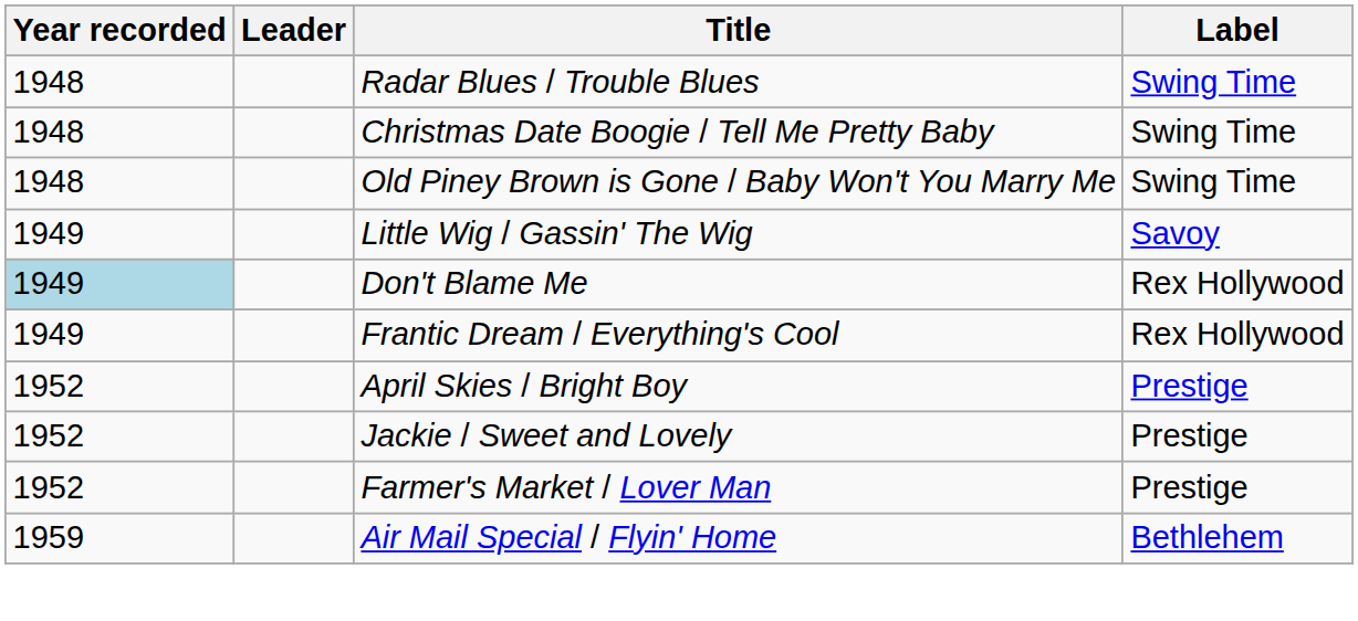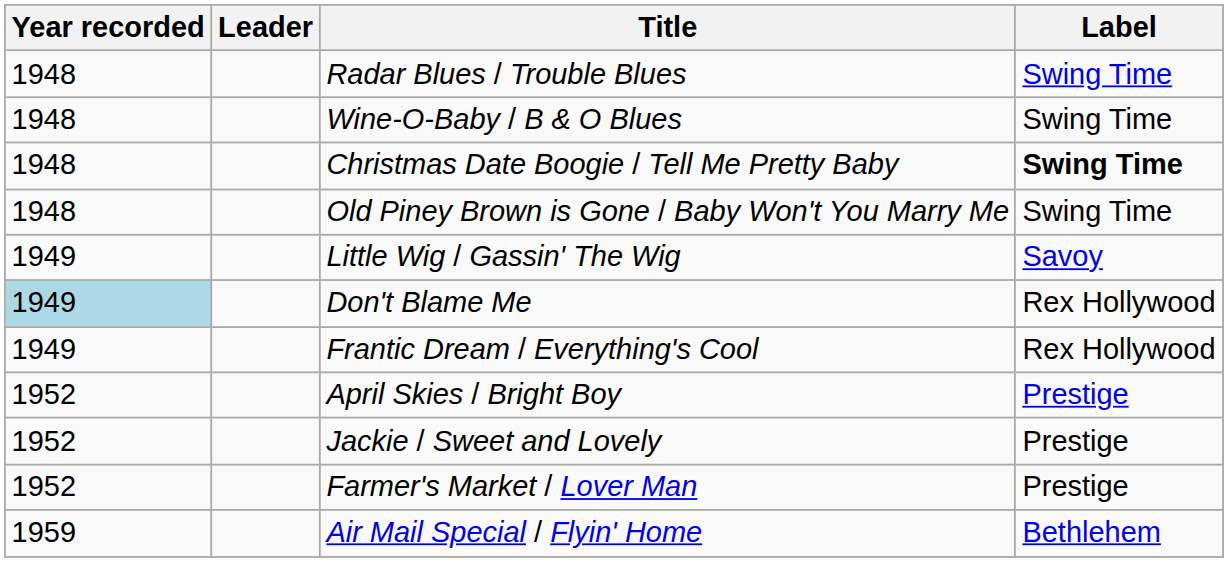+ row: 1948 | Wine-O-Baby / B & O Blues | Swing Time
Christmas Date Boogie / Tell Me Pretty Baby | Label: normal -> bold
